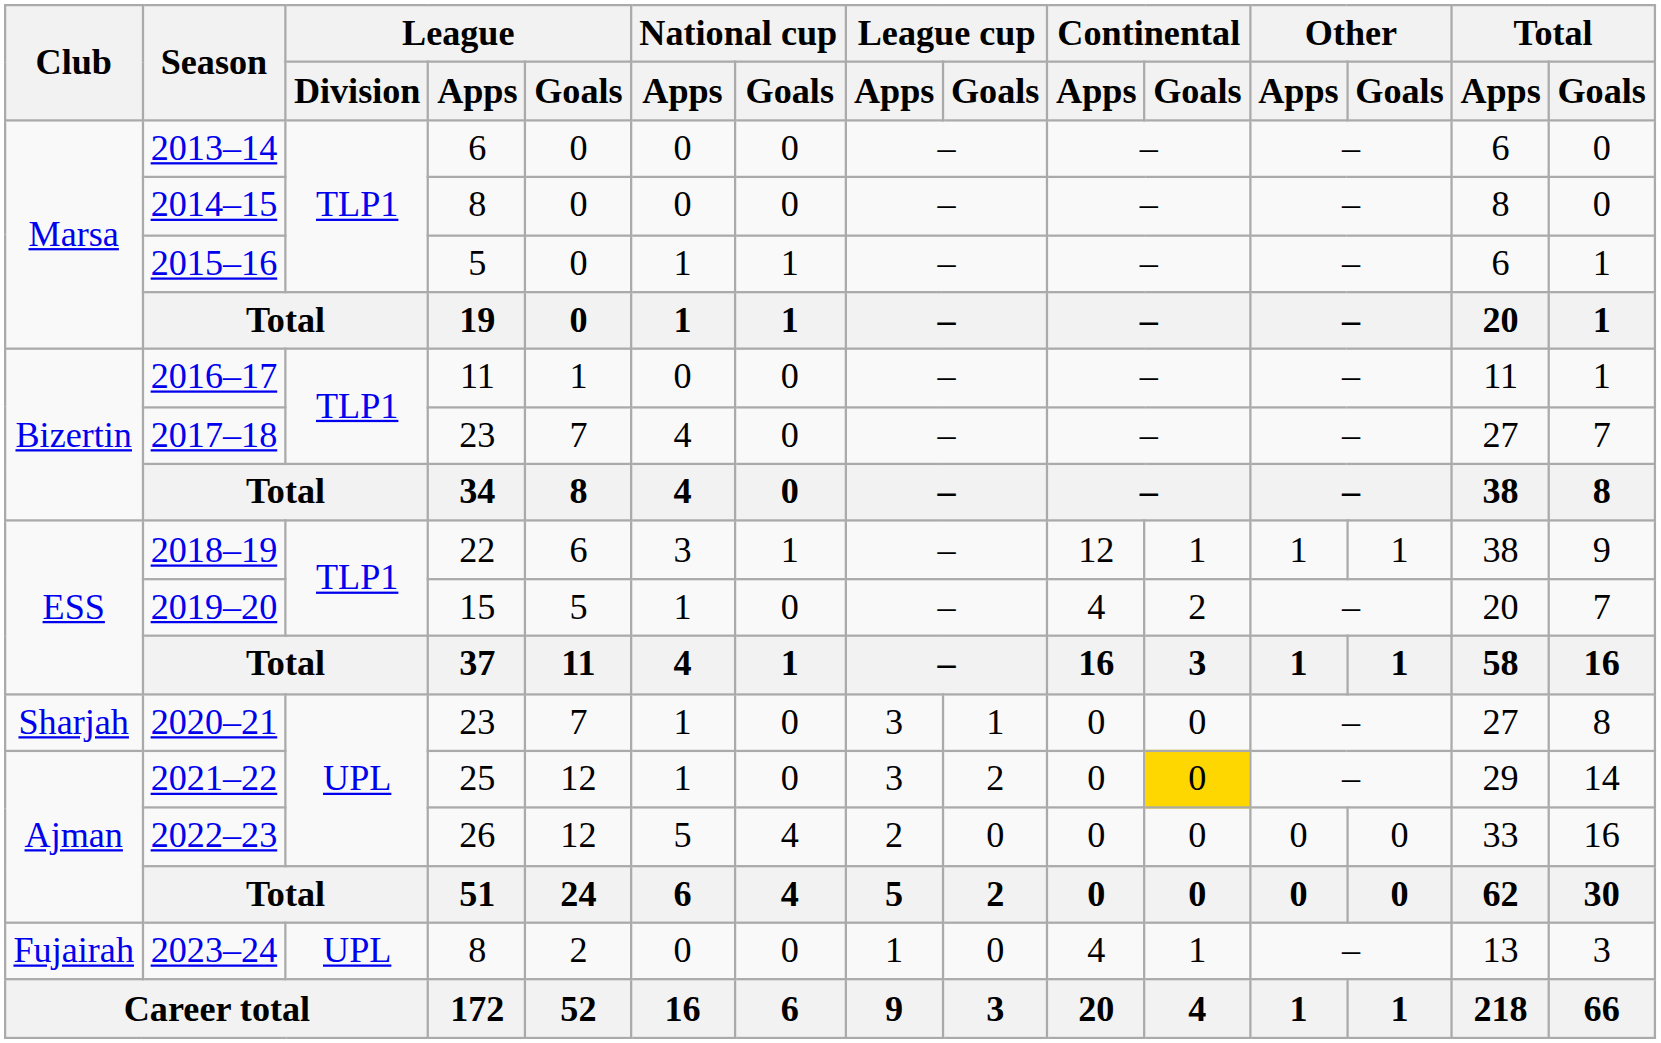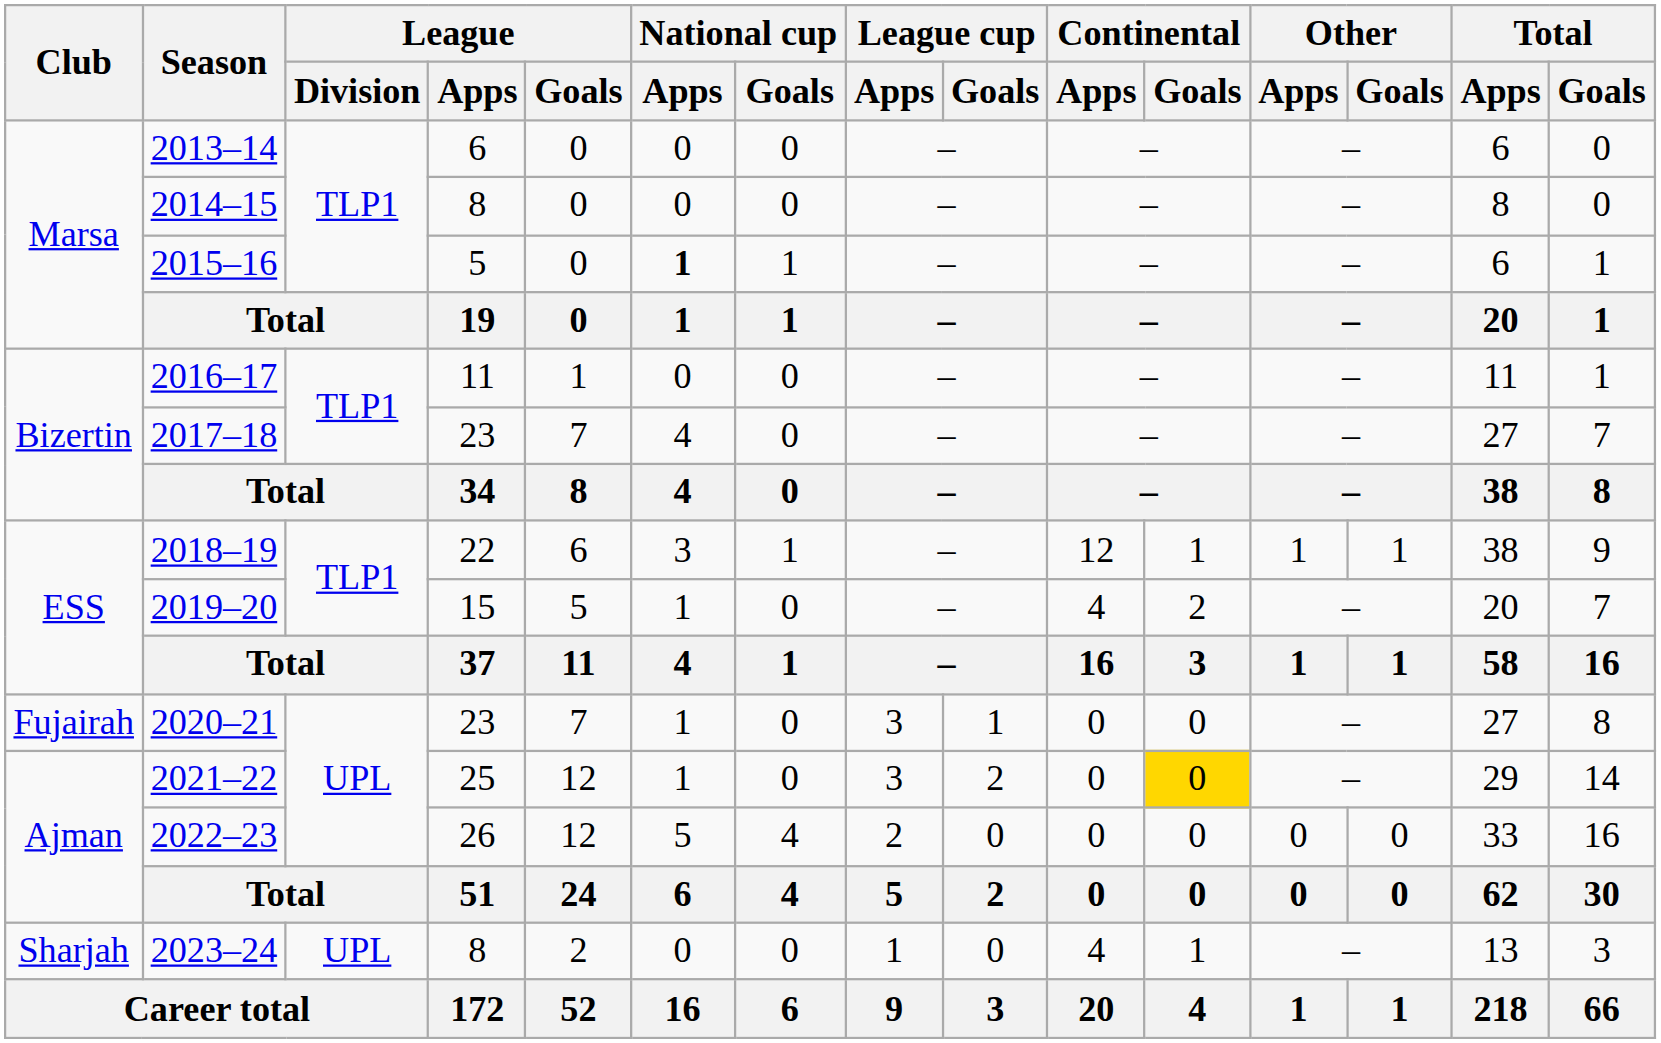2015–16 | National cup / Apps: normal -> bold
2020–21 | Club: Sharjah -> Fujairah
2023–24 | Club: Fujairah -> Sharjah
